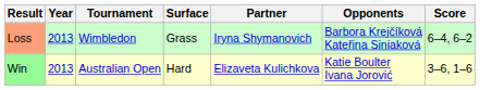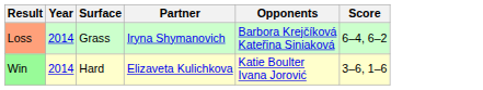- column: Tournament | Wimbledon | Australian Open
Loss | Year: 2013 -> 2014
Win | Year: 2013 -> 2014
